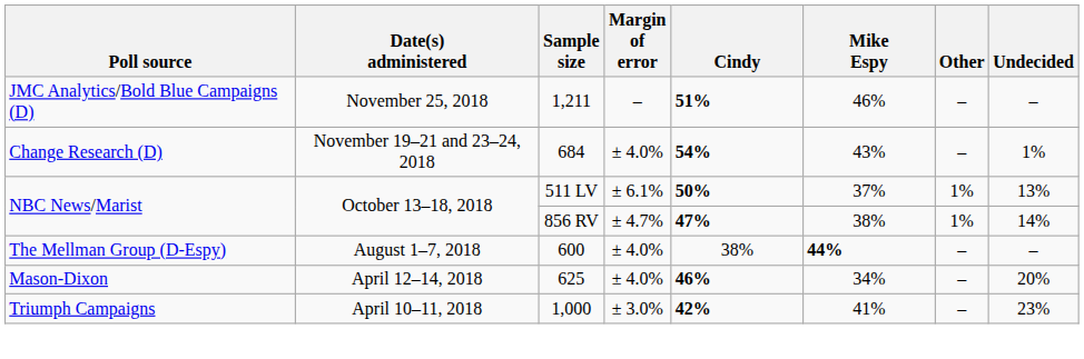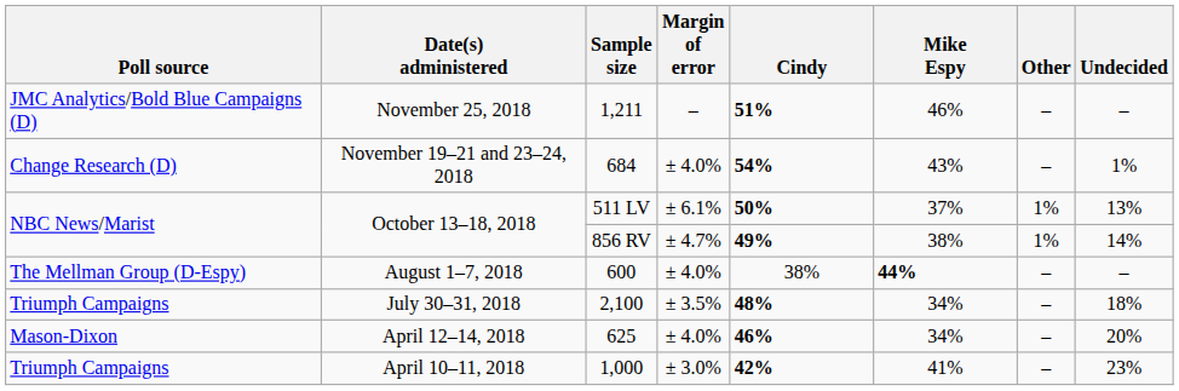856 RV | Cindy: 47% -> 49%
+ row: Triumph Campaigns | July 30–31, 2018 | 2,100 | ± 3.5% | 48% | 34% | – | 18%
